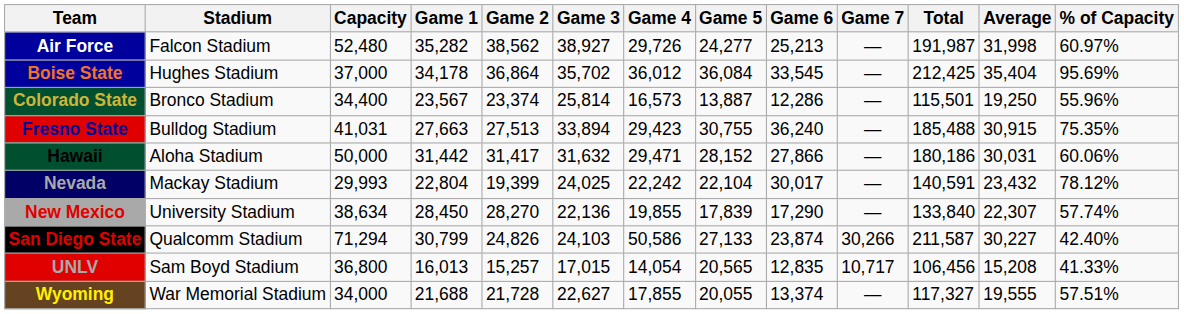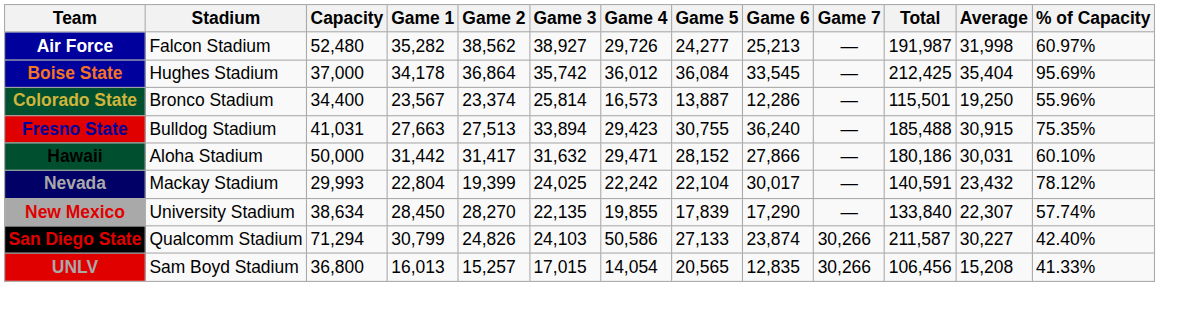Boise State | Game 3: 35,702 -> 35,742
Hawaii | % of Capacity: 60.06% -> 60.10%
New Mexico | Game 3: 22,136 -> 22,135
UNLV | Game 7: 10,717 -> 30,266
- row: Wyoming | War Memorial Stadium | 34,000 | 21,688 | 21,728 | 22,627 | 17,855 | 20,055 | 13,374 | — | 117,327 | 19,555 | 57.51%
